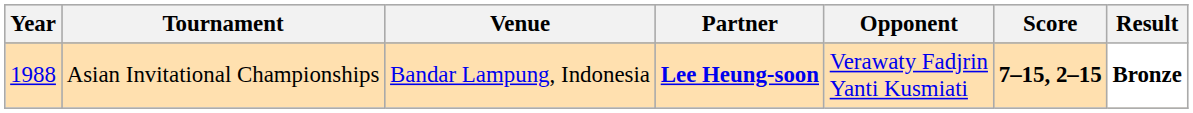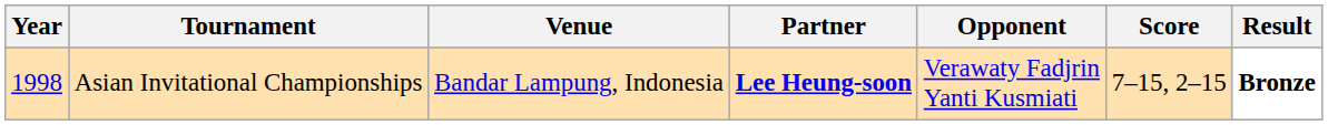Asian Invitational Championships | Year: 1988 -> 1998
Asian Invitational Championships | Score: bold -> normal
